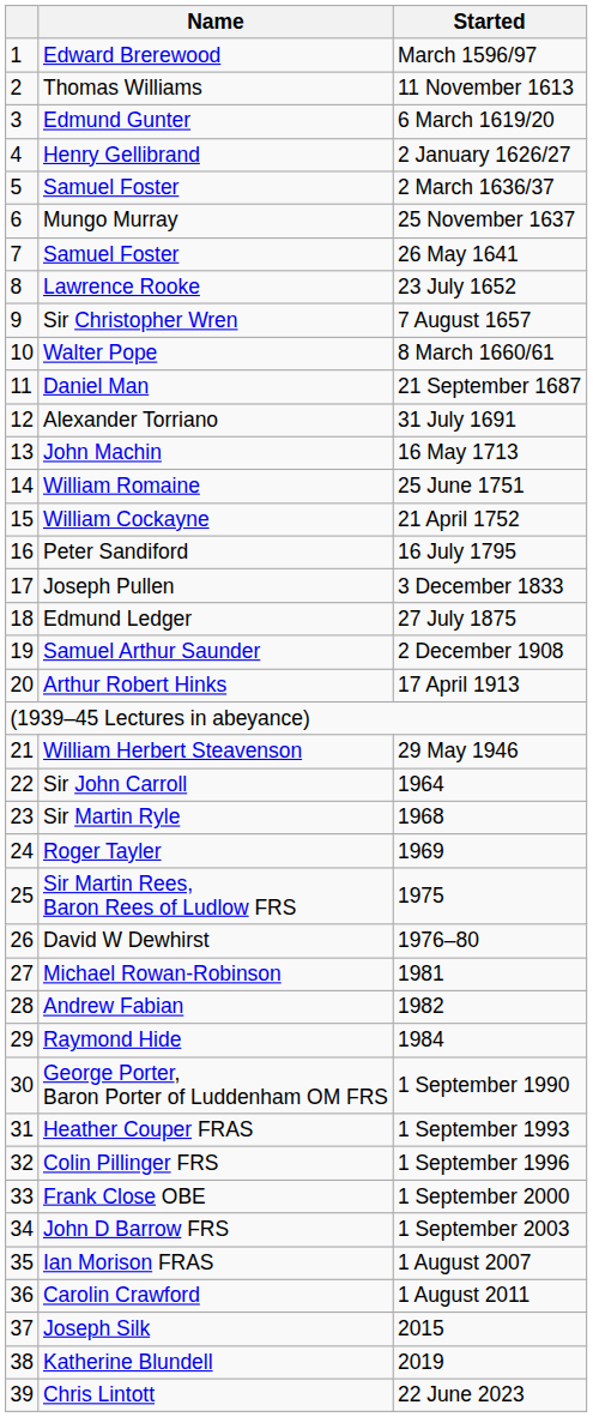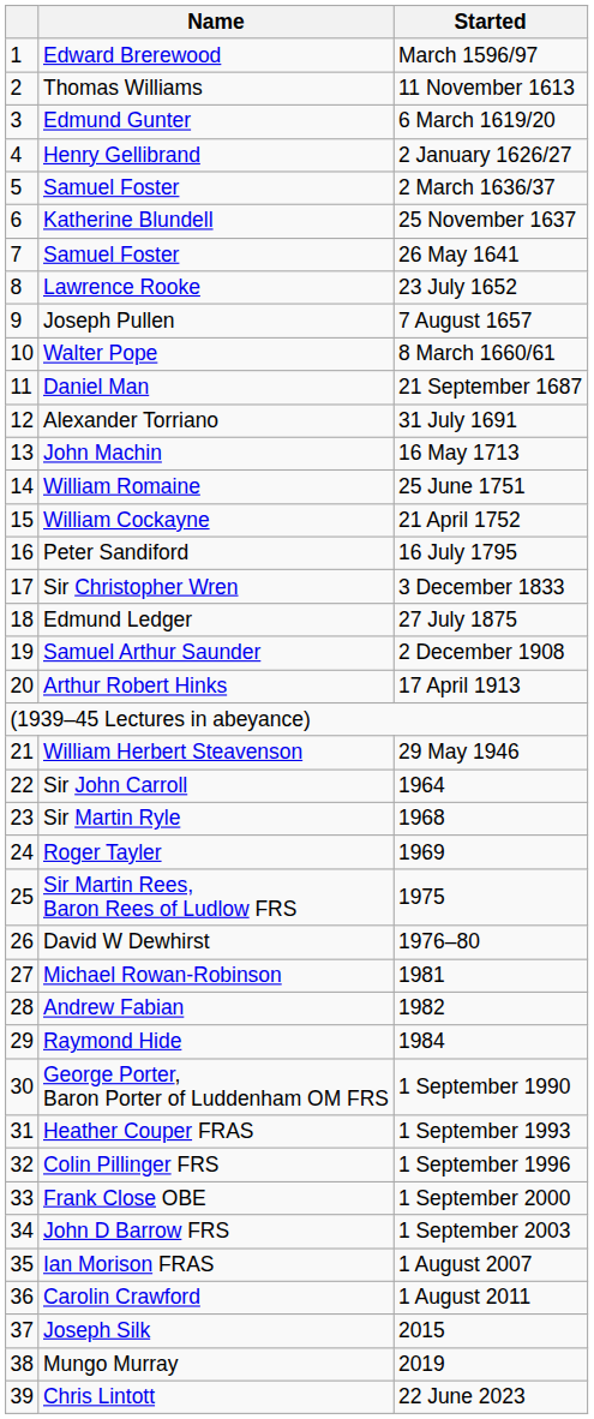25 November 1637 | Name: Mungo Murray -> Katherine Blundell
7 August 1657 | Name: Sir Christopher Wren -> Joseph Pullen
3 December 1833 | Name: Joseph Pullen -> Sir Christopher Wren
2019 | Name: Katherine Blundell -> Mungo Murray
